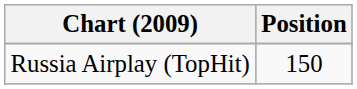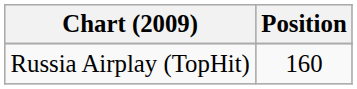Russia Airplay (TopHit) | Position: 150 -> 160
